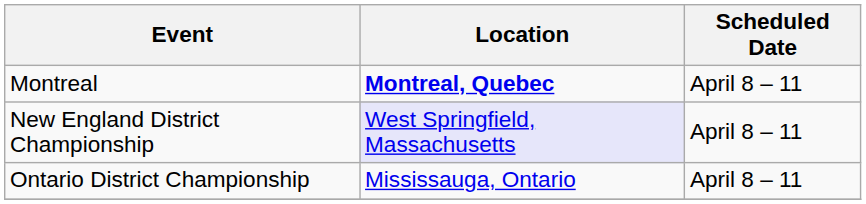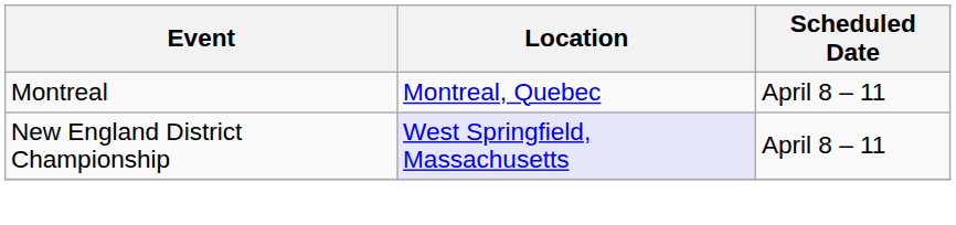Montreal | Location: bold -> normal
- row: Ontario District Championship | Mississauga, Ontario | April 8 – 11
